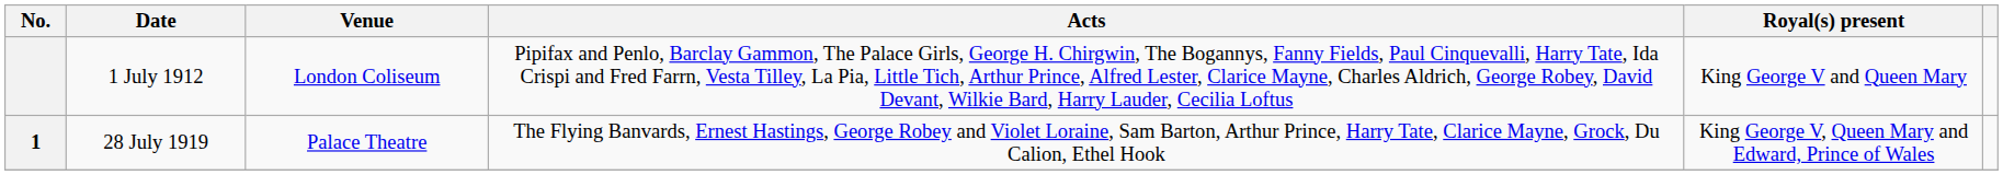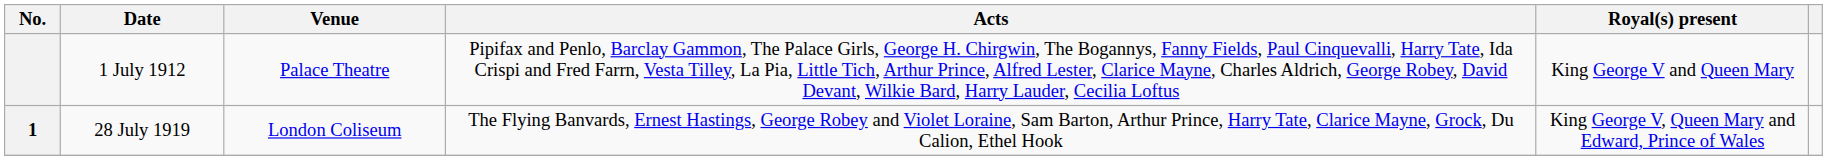1 July 1912 | Venue: London Coliseum -> Palace Theatre
28 July 1919 | Venue: Palace Theatre -> London Coliseum
